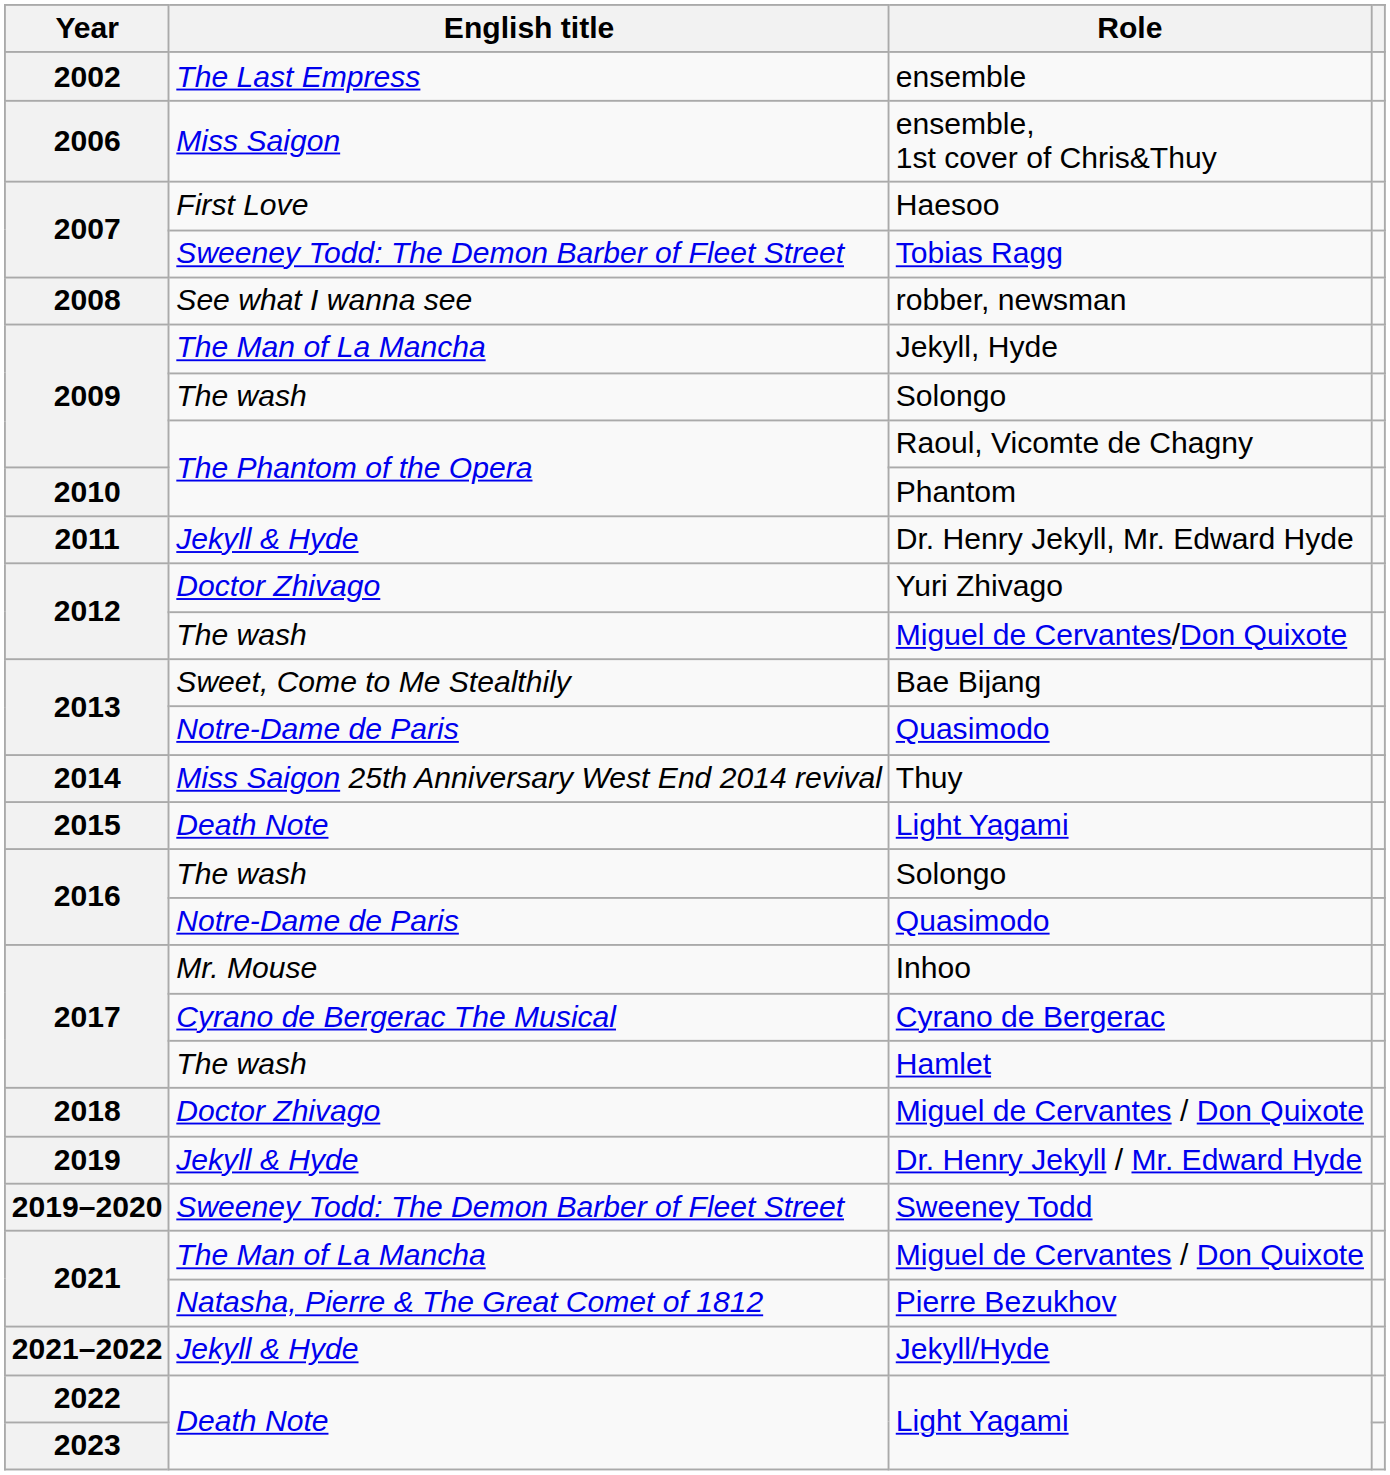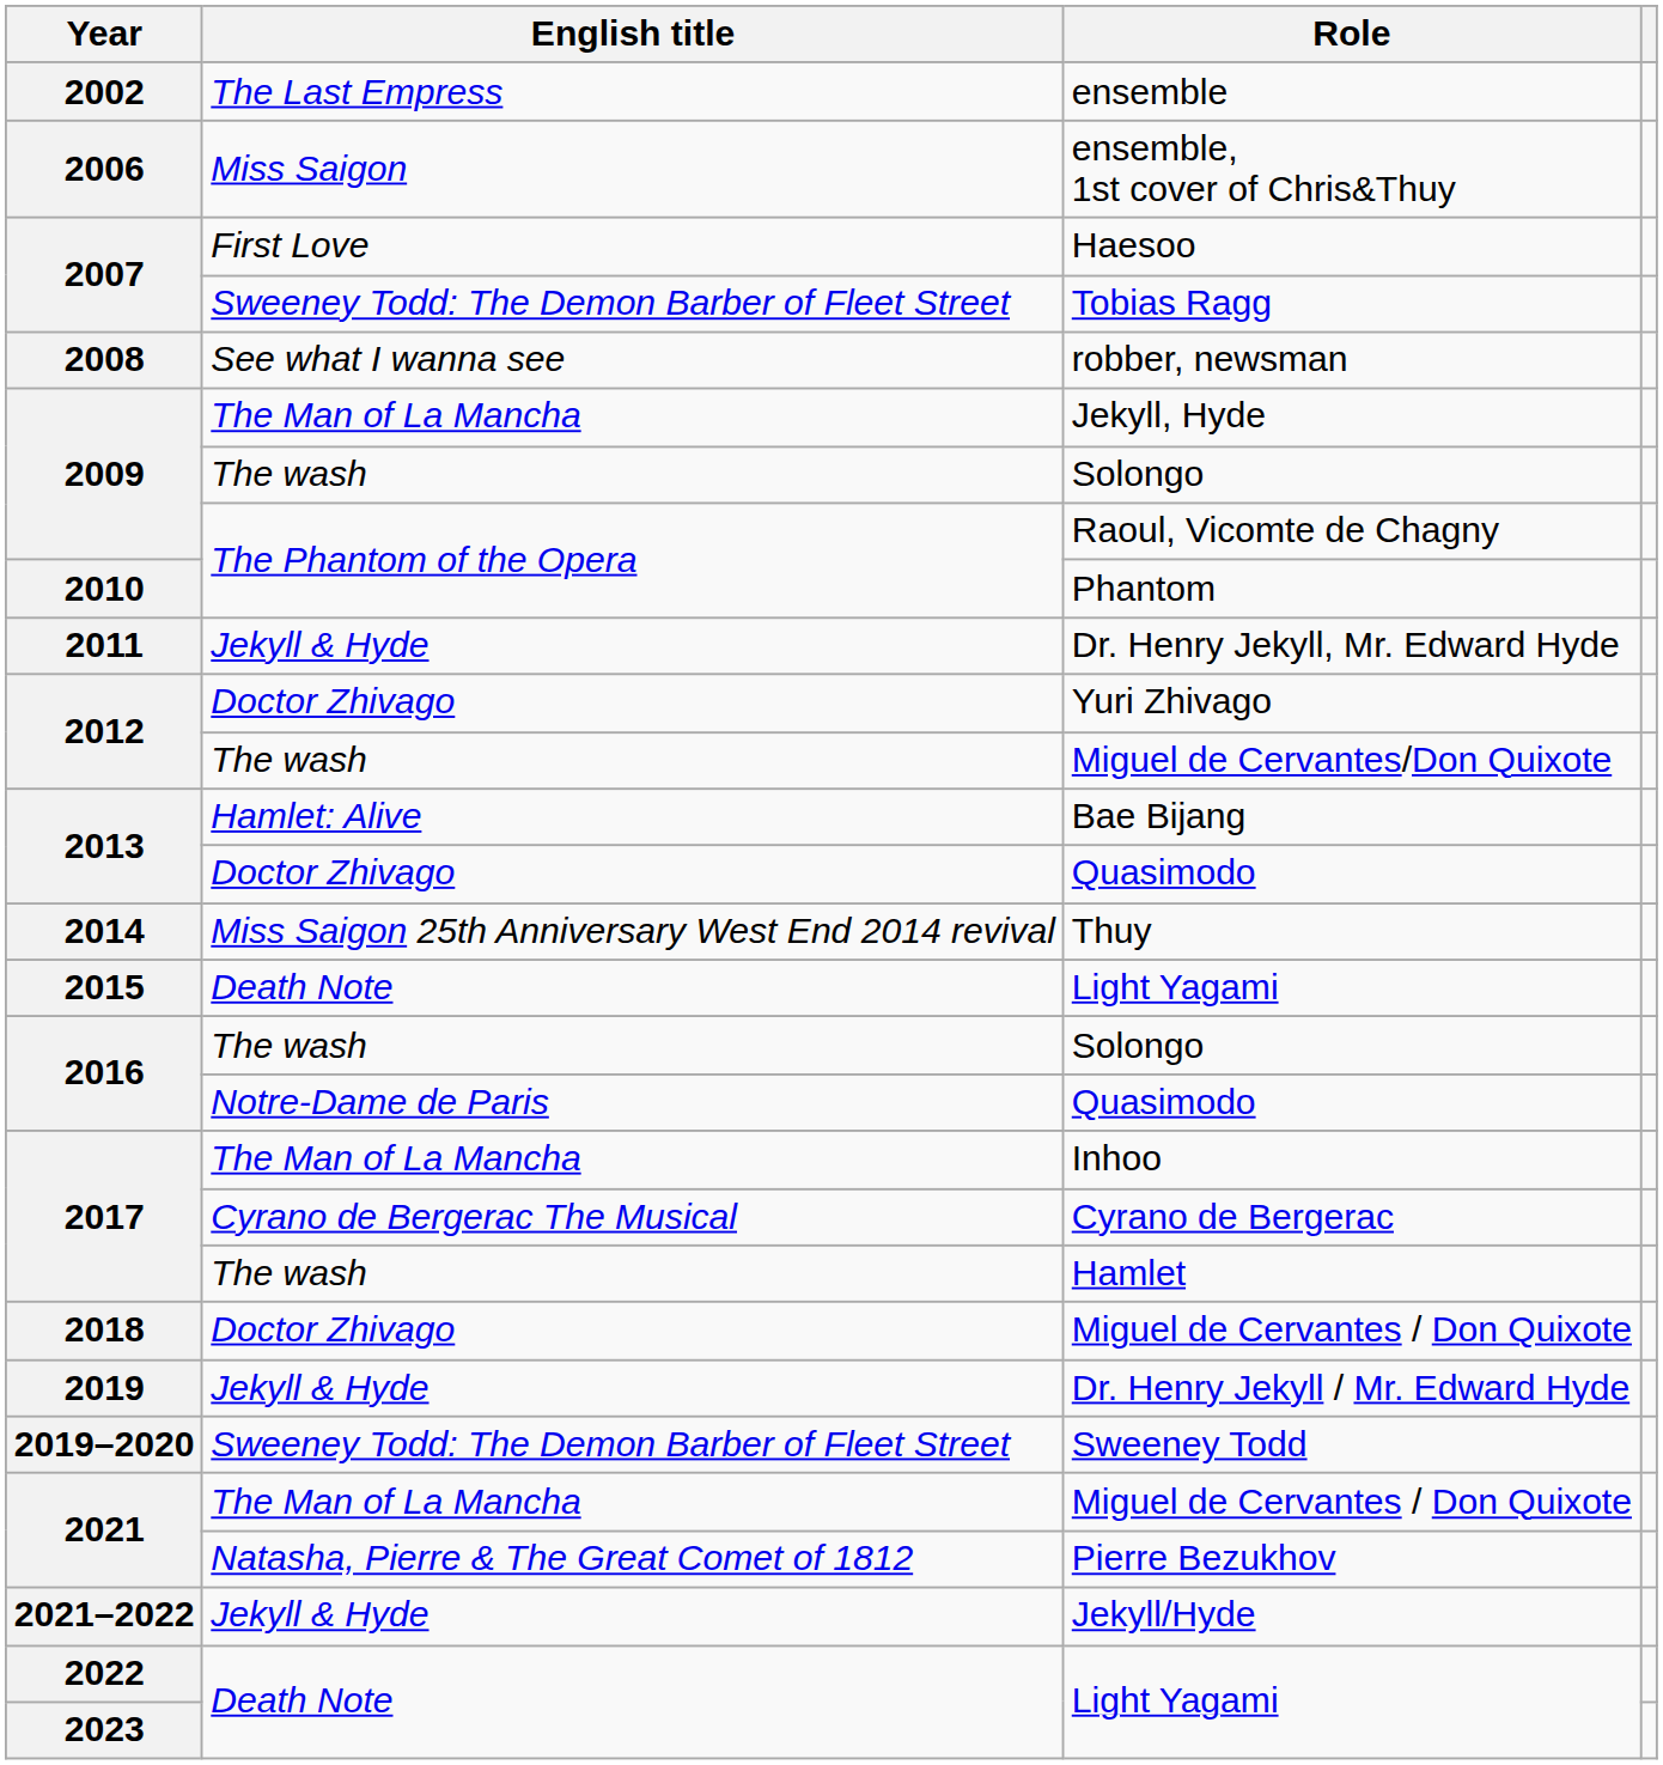Bae Bijang | English title: Sweet, Come to Me Stealthily -> Hamlet: Alive
2013 / Quasimodo | English title: Notre-Dame de Paris -> Doctor Zhivago
Inhoo | English title: Mr. Mouse -> The Man of La Mancha
